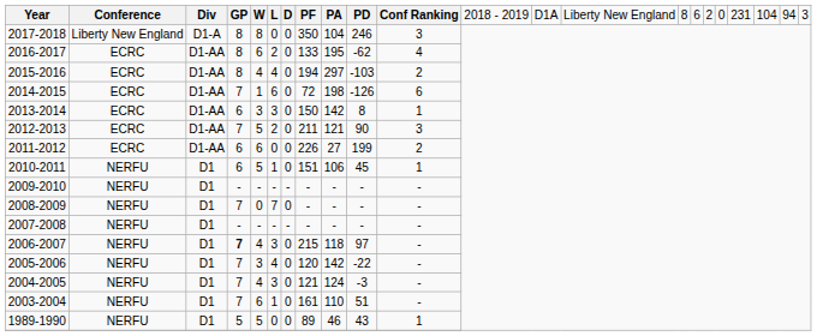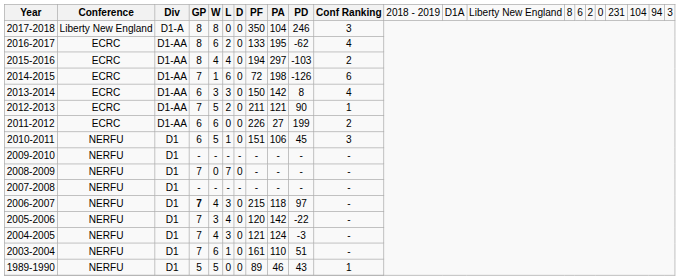2013-2014 | column 11: 1 -> 4
2012-2013 | column 11: 3 -> 1
2010-2011 | column 11: 1 -> 3
